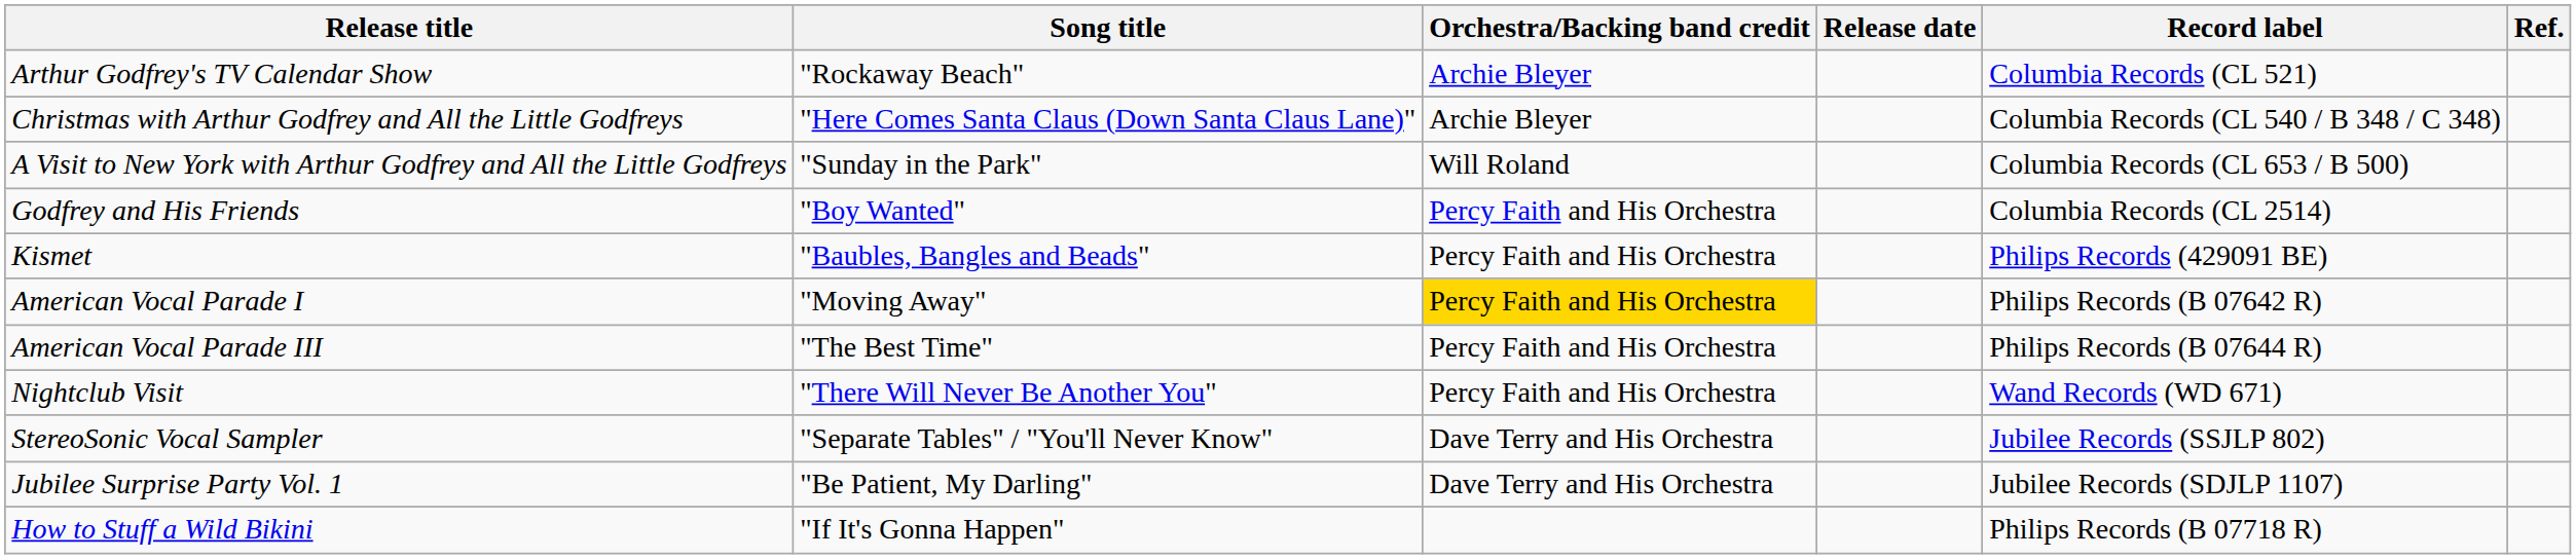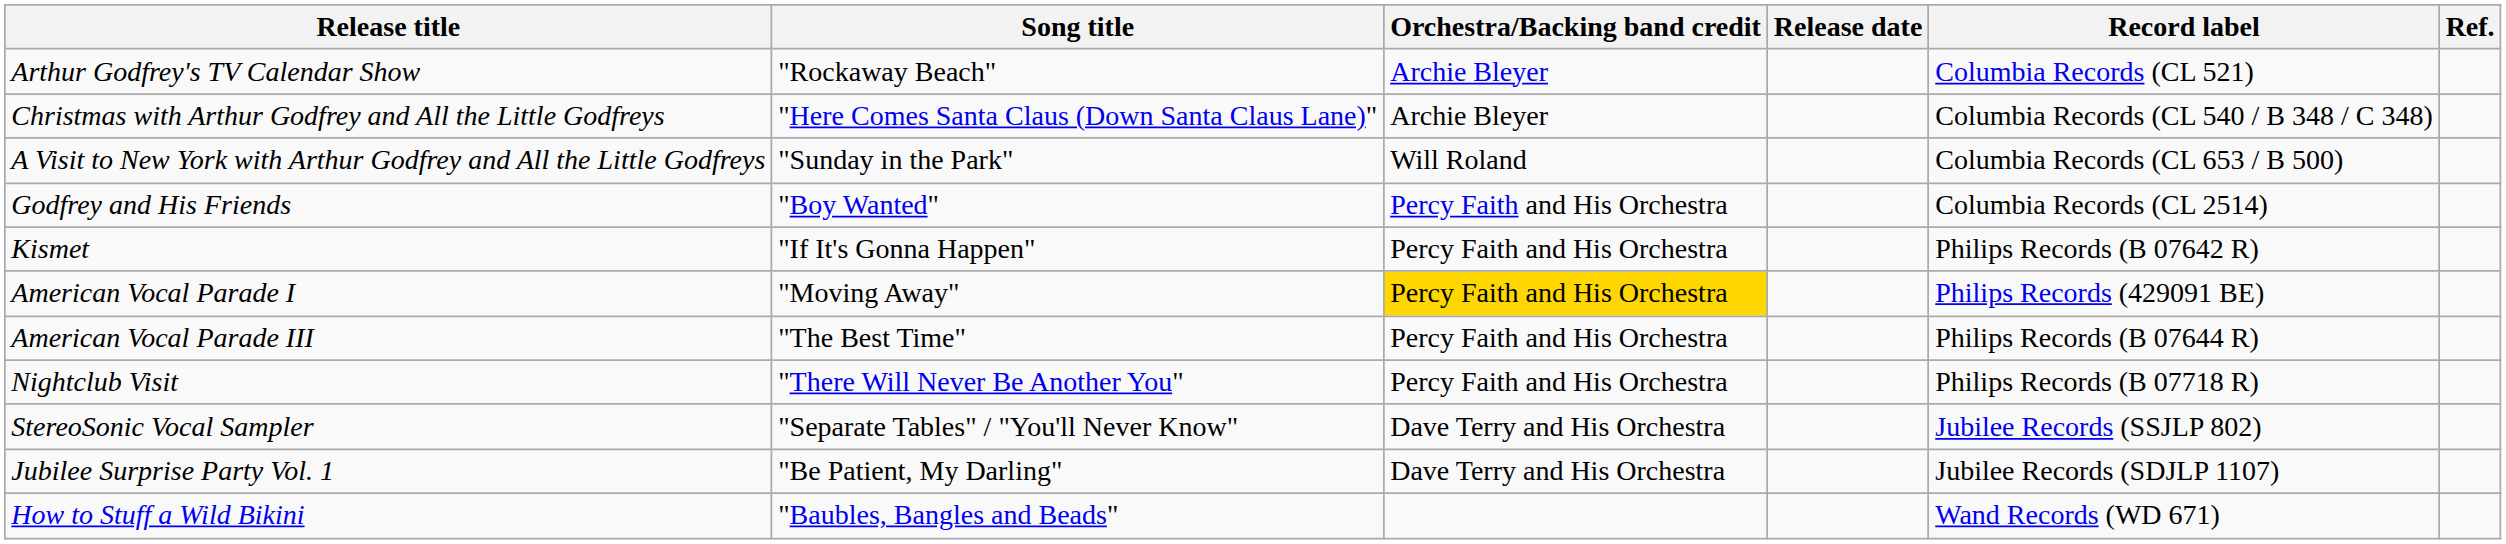Kismet | Song title: "Baubles, Bangles and Beads" -> "If It's Gonna Happen"
Kismet | Record label: Philips Records (429091 BE) -> Philips Records (B 07642 R)
American Vocal Parade I | Record label: Philips Records (B 07642 R) -> Philips Records (429091 BE)
Nightclub Visit | Record label: Wand Records (WD 671) -> Philips Records (B 07718 R)
How to Stuff a Wild Bikini | Song title: "If It's Gonna Happen" -> "Baubles, Bangles and Beads"
How to Stuff a Wild Bikini | Record label: Philips Records (B 07718 R) -> Wand Records (WD 671)
